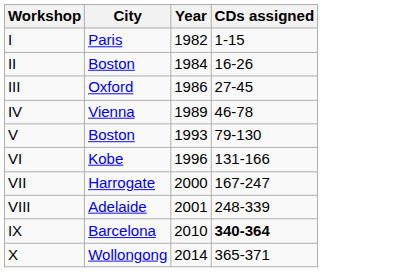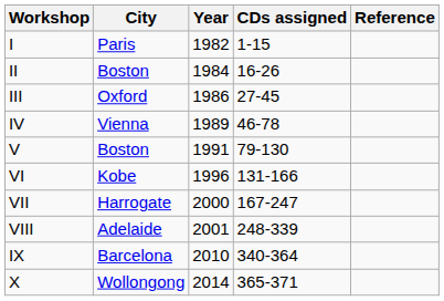+ column: Reference
V | Year: 1993 -> 1991
IX | CDs assigned: bold -> normal
